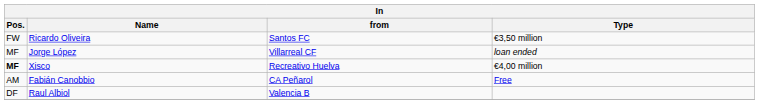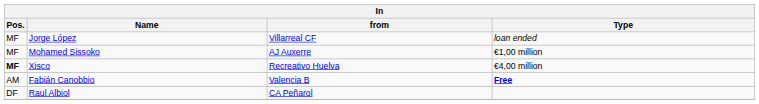- row: FW | Ricardo Oliveira | Santos FC | €3,50 million
+ row: MF | Mohamed Sissoko | AJ Auxerre | €1,00 million
Fabián Canobbio | from: CA Peñarol -> Valencia B
Fabián Canobbio | Type: normal -> bold
Raul Albiol | from: Valencia B -> CA Peñarol
